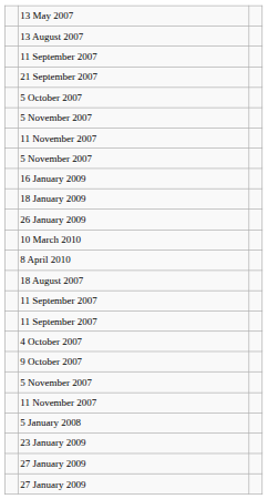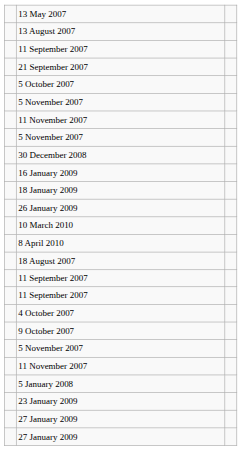+ row: 30 December 2008
